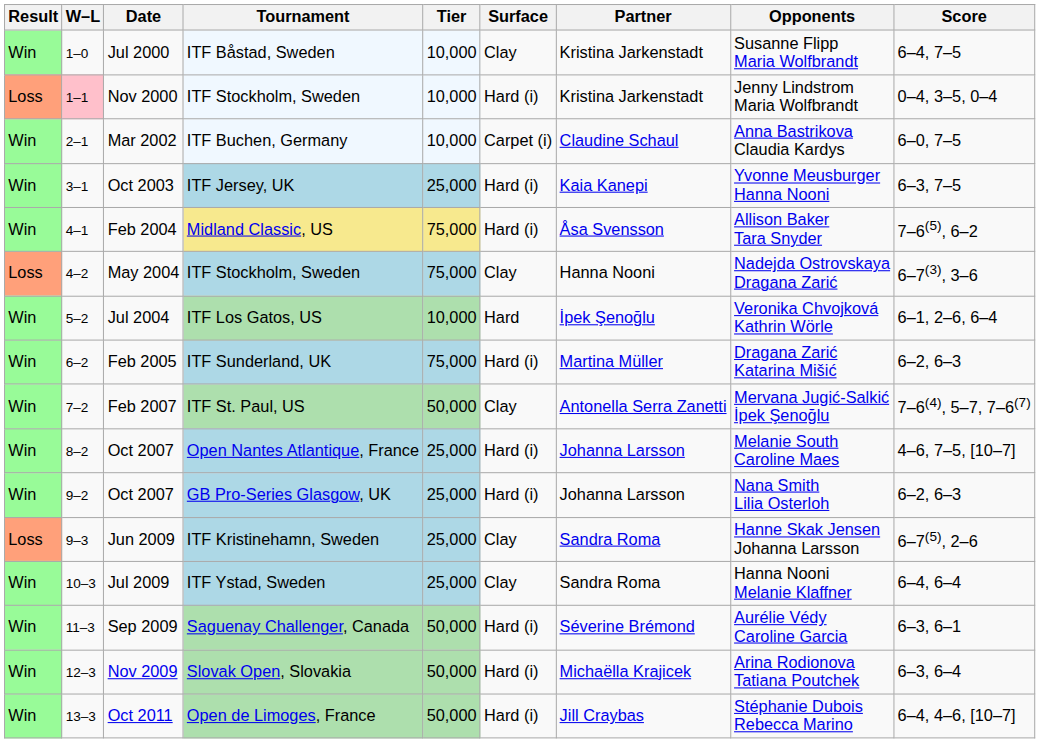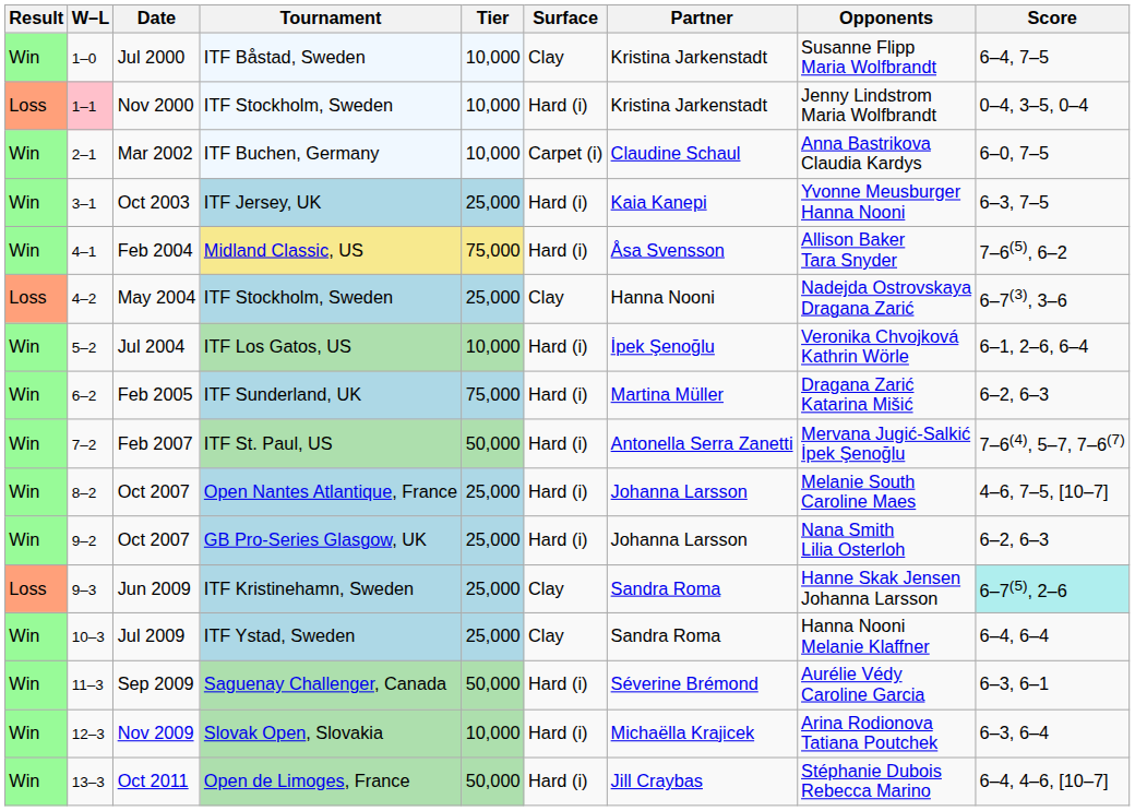May 2004 | Tier: 75,000 -> 25,000
Jul 2004 | Surface: Hard -> Hard (i)
Feb 2007 | Surface: Clay -> Hard (i)
Jun 2009 | Score: no background -> paleturquoise background
Nov 2009 | Tier: 50,000 -> 10,000
